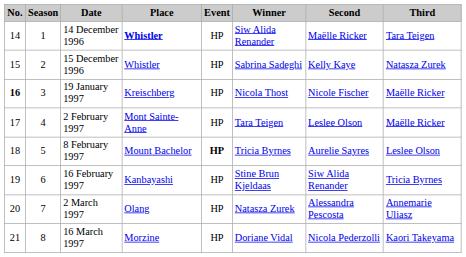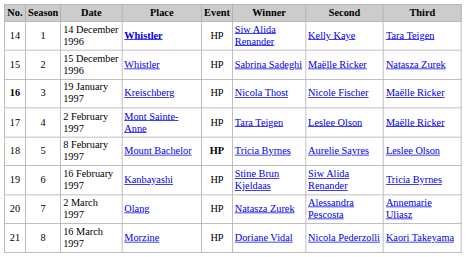14 December 1996 | Second: Maëlle Ricker -> Kelly Kaye
15 December 1996 | Second: Kelly Kaye -> Maëlle Ricker
